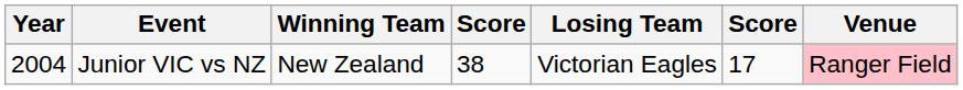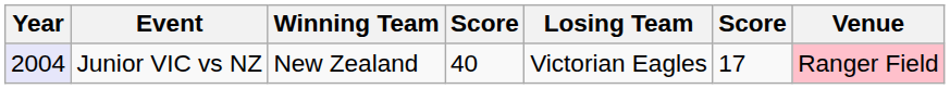Junior VIC vs NZ | Year: no background -> lavender background
Junior VIC vs NZ | column 4: 38 -> 40
